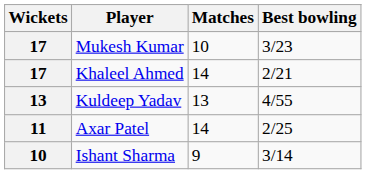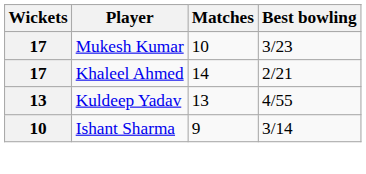- row: 11 | Axar Patel | 14 | 2/25
